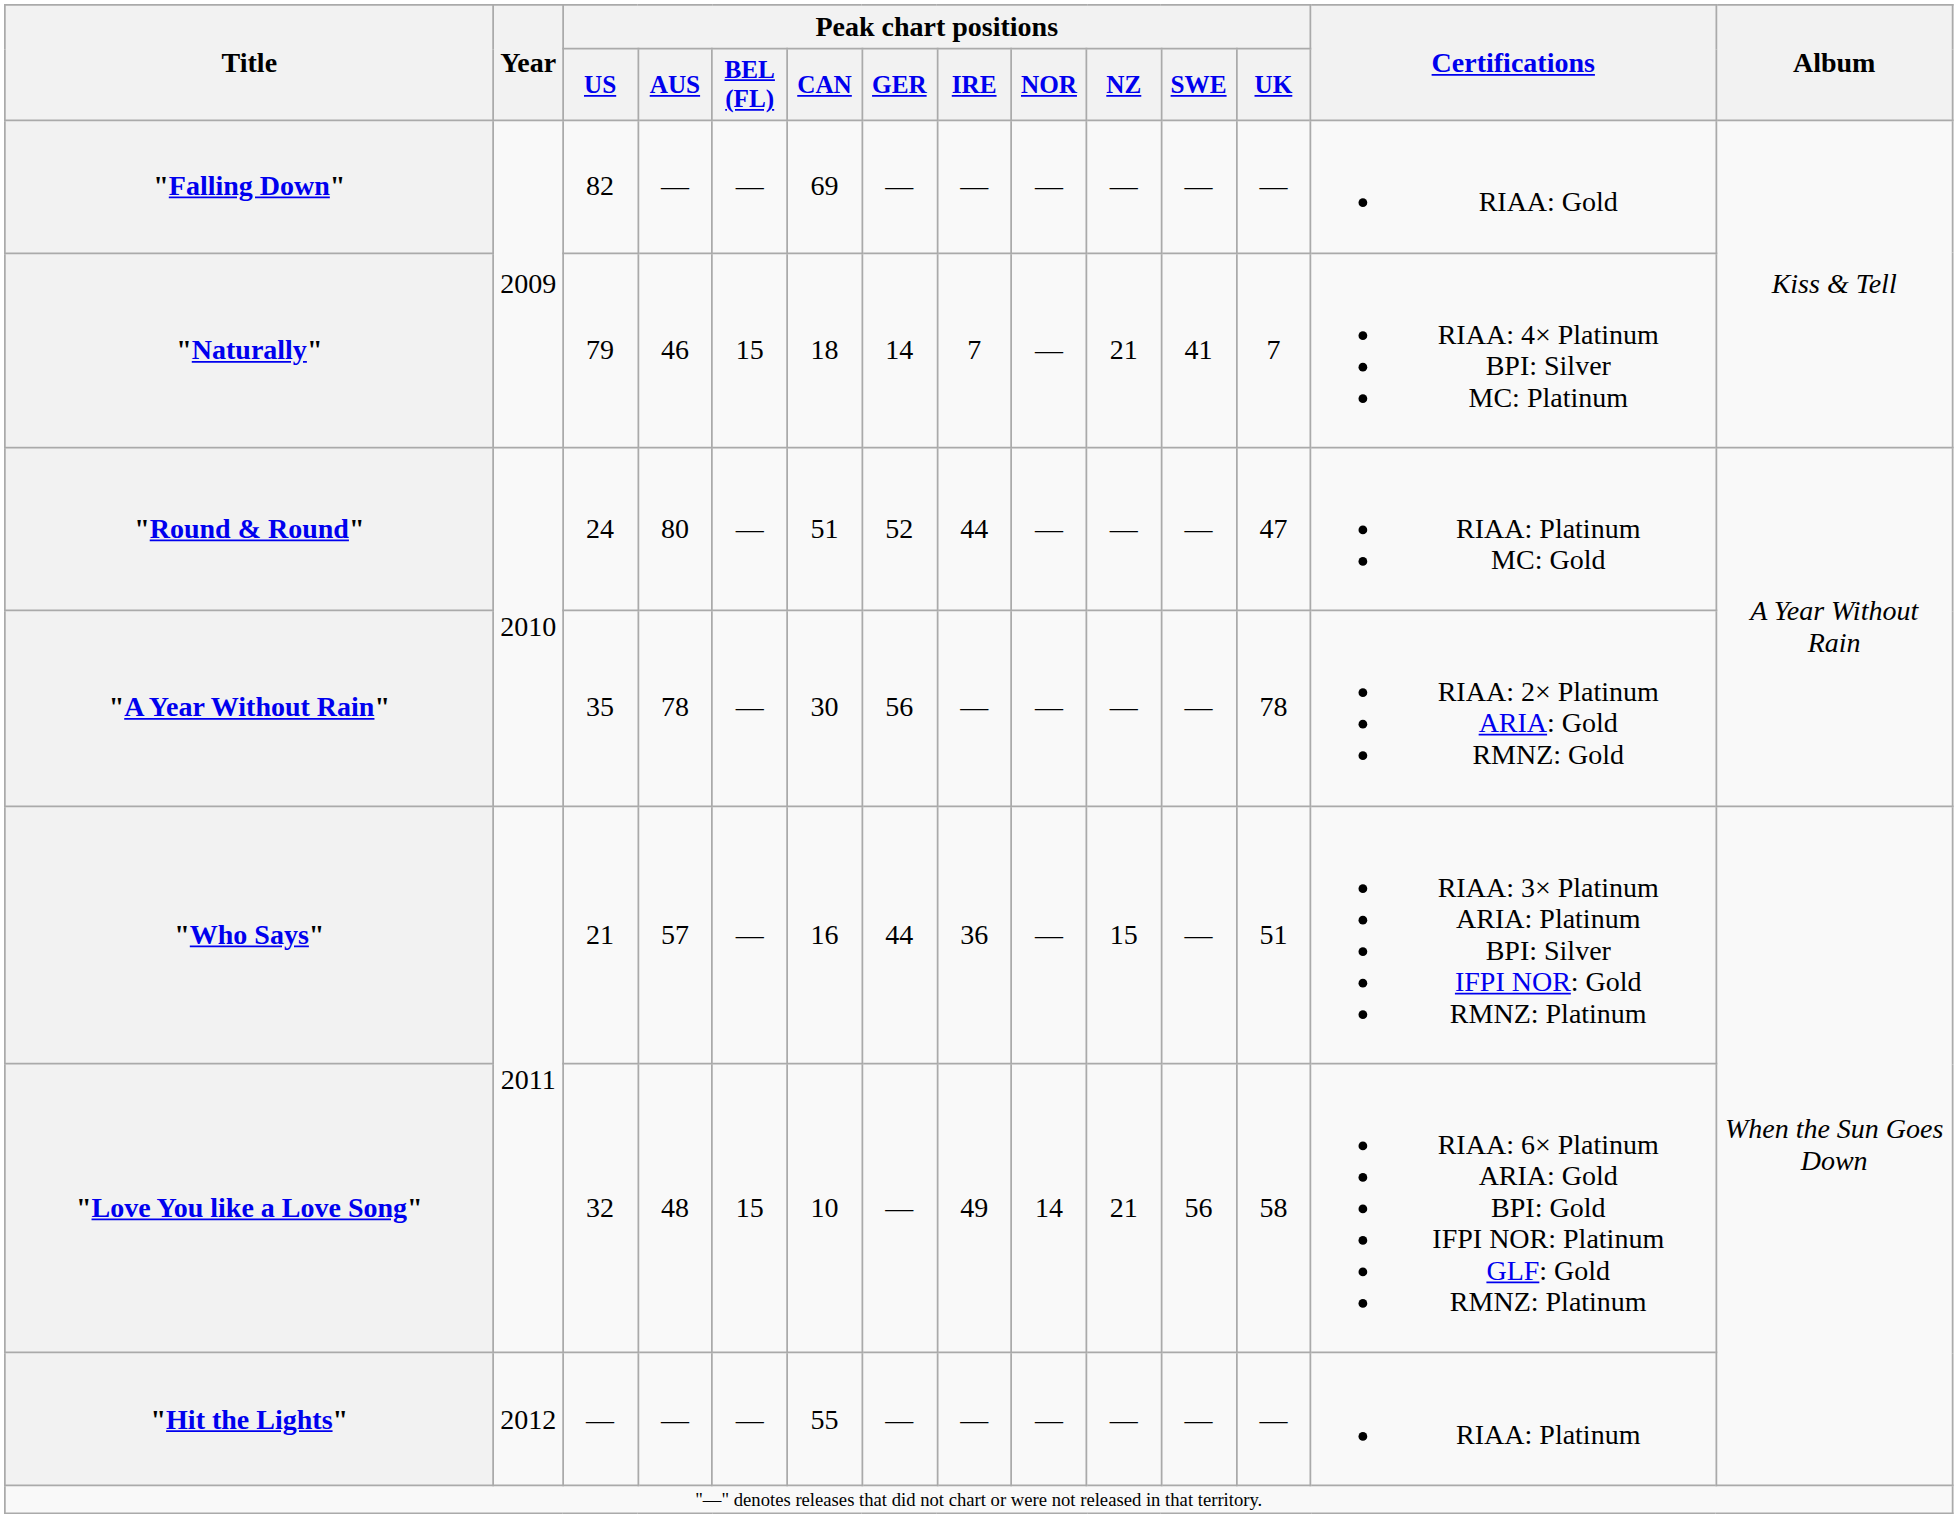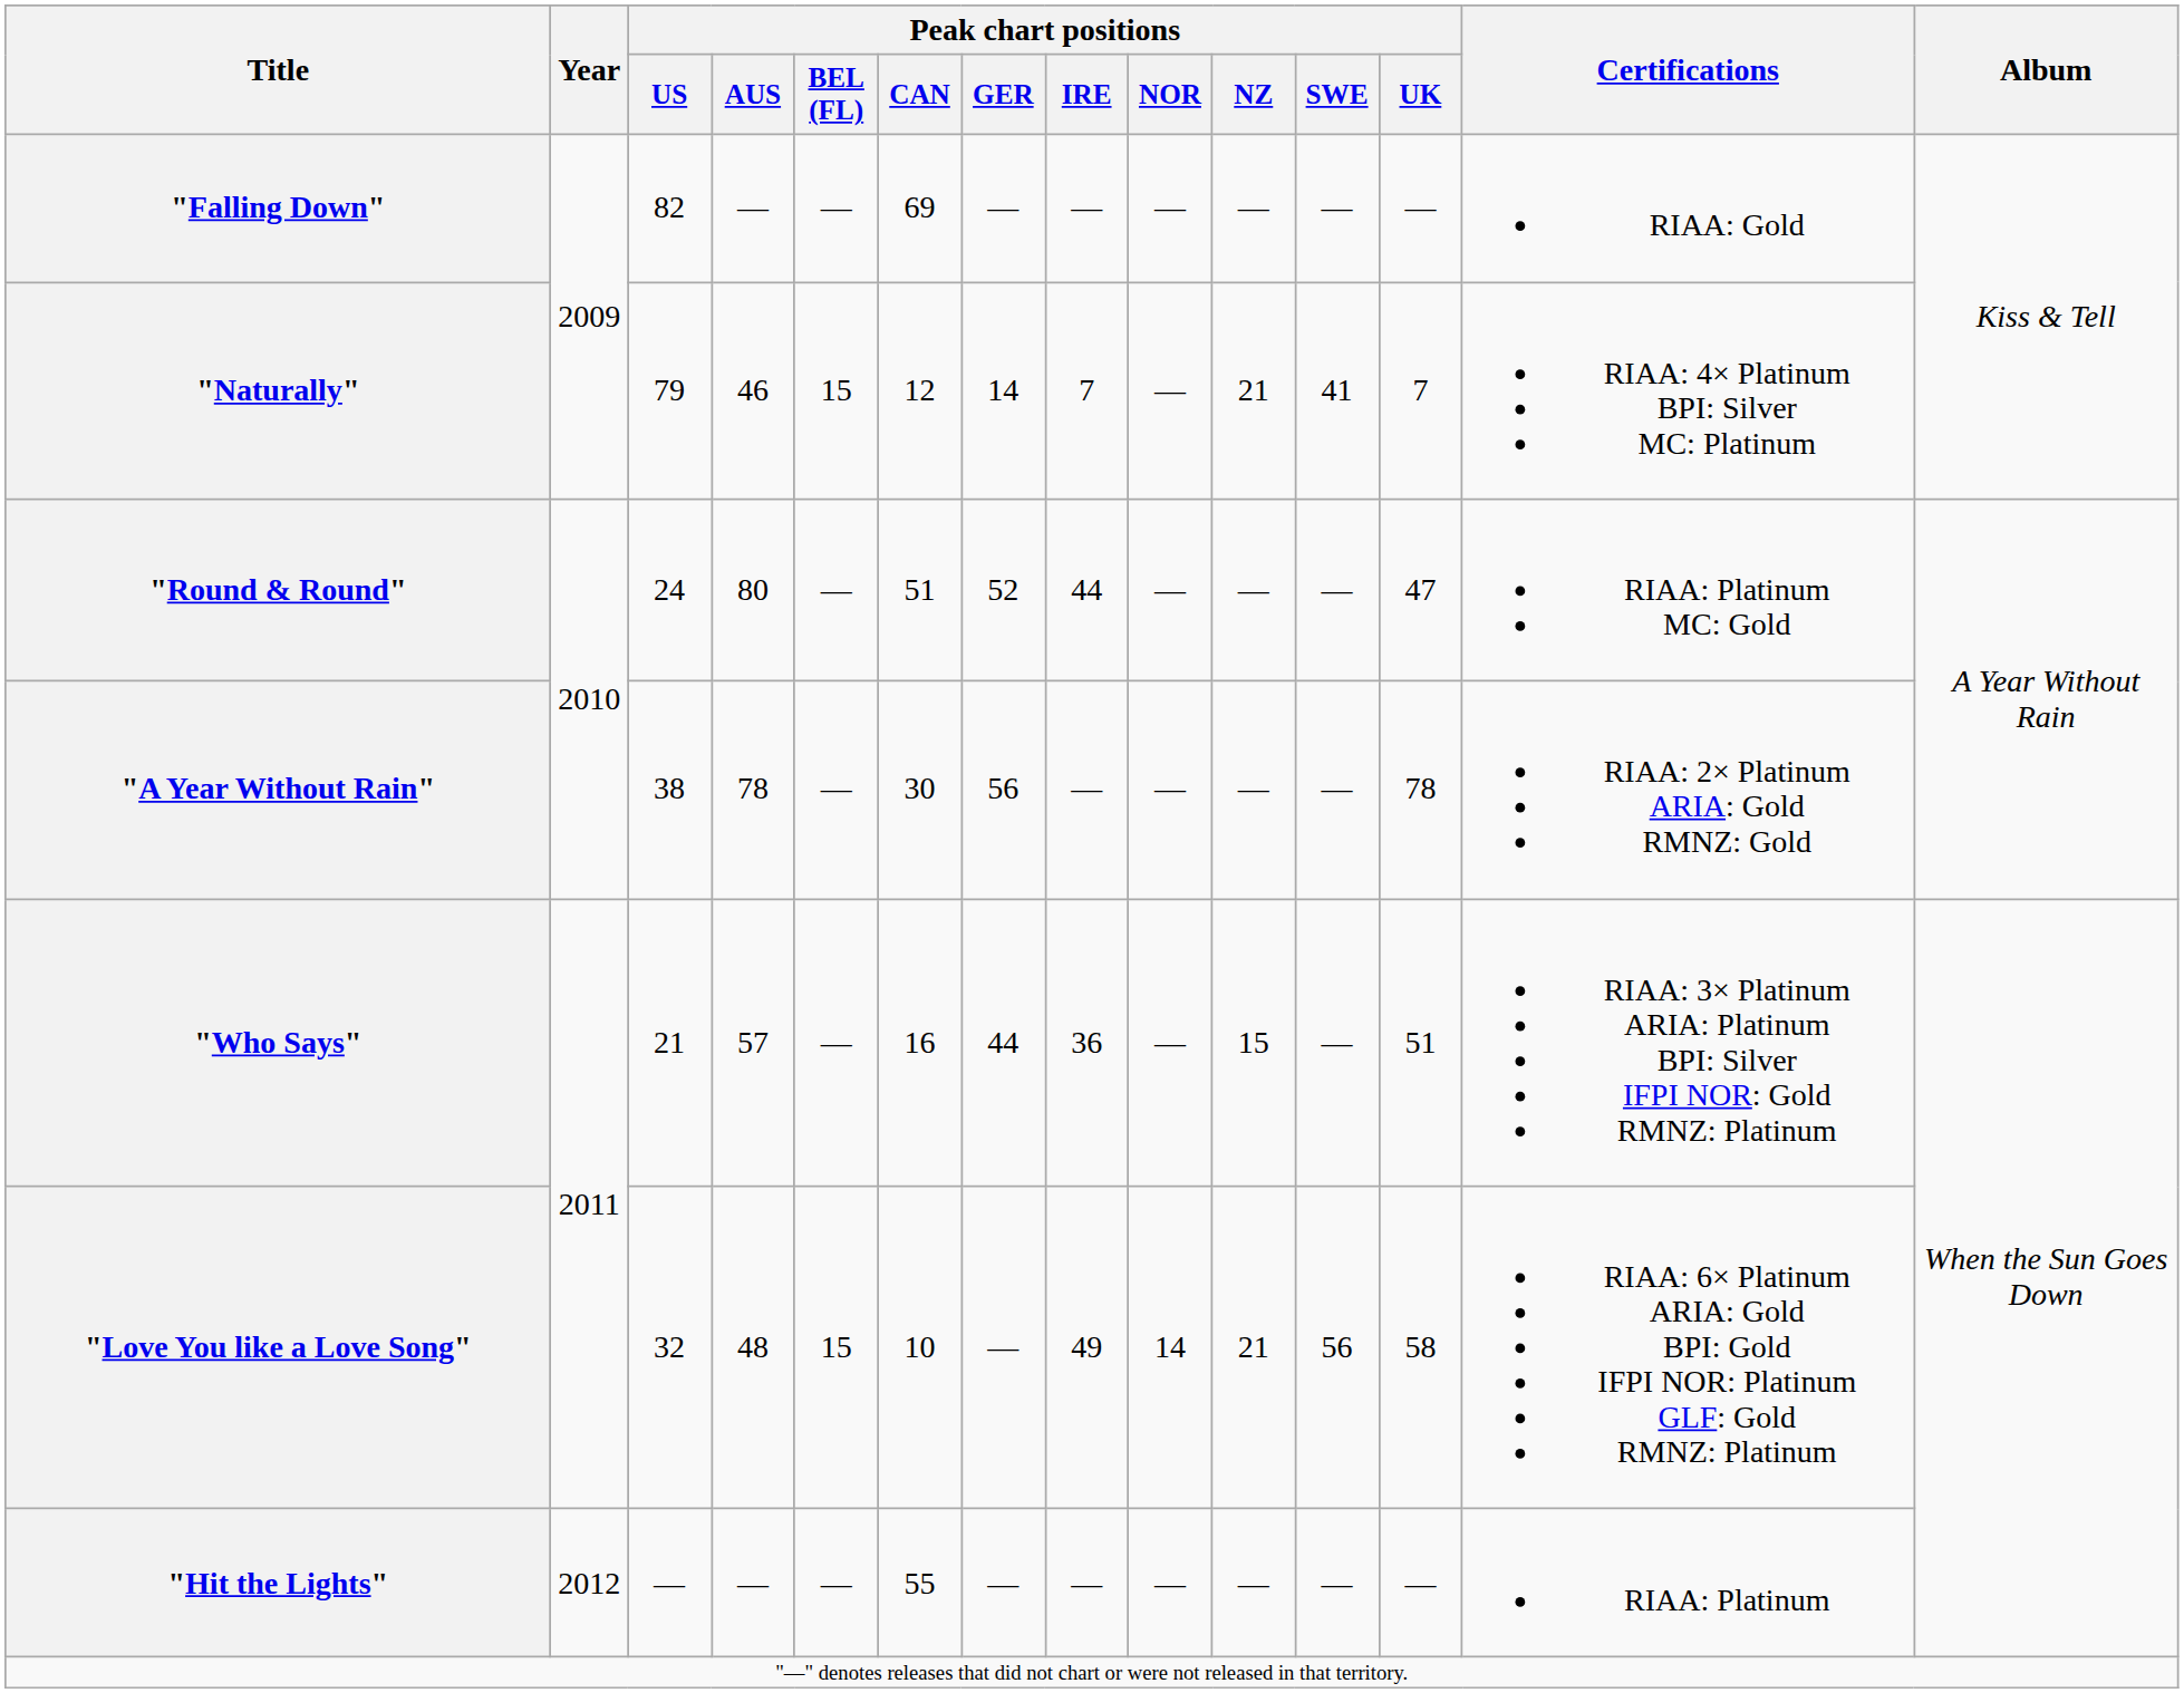"Naturally" | Peak chart positions / CAN: 18 -> 12
"A Year Without Rain" | Peak chart positions / US: 35 -> 38
